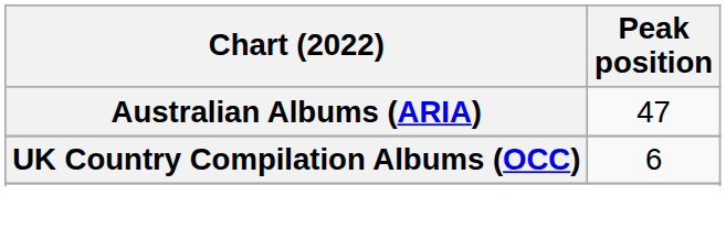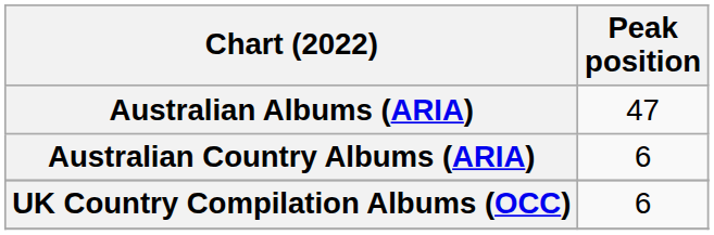+ row: Australian Country Albums (ARIA) | 6
